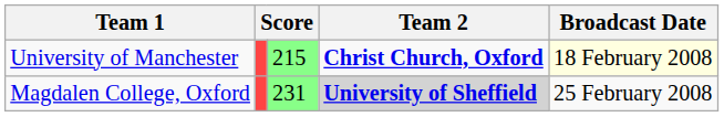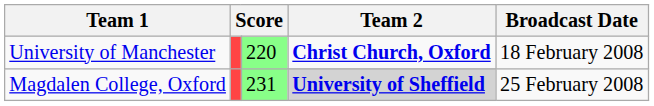University of Manchester | column 3: 215 -> 220
University of Manchester | Broadcast Date: lightyellow background -> no background
